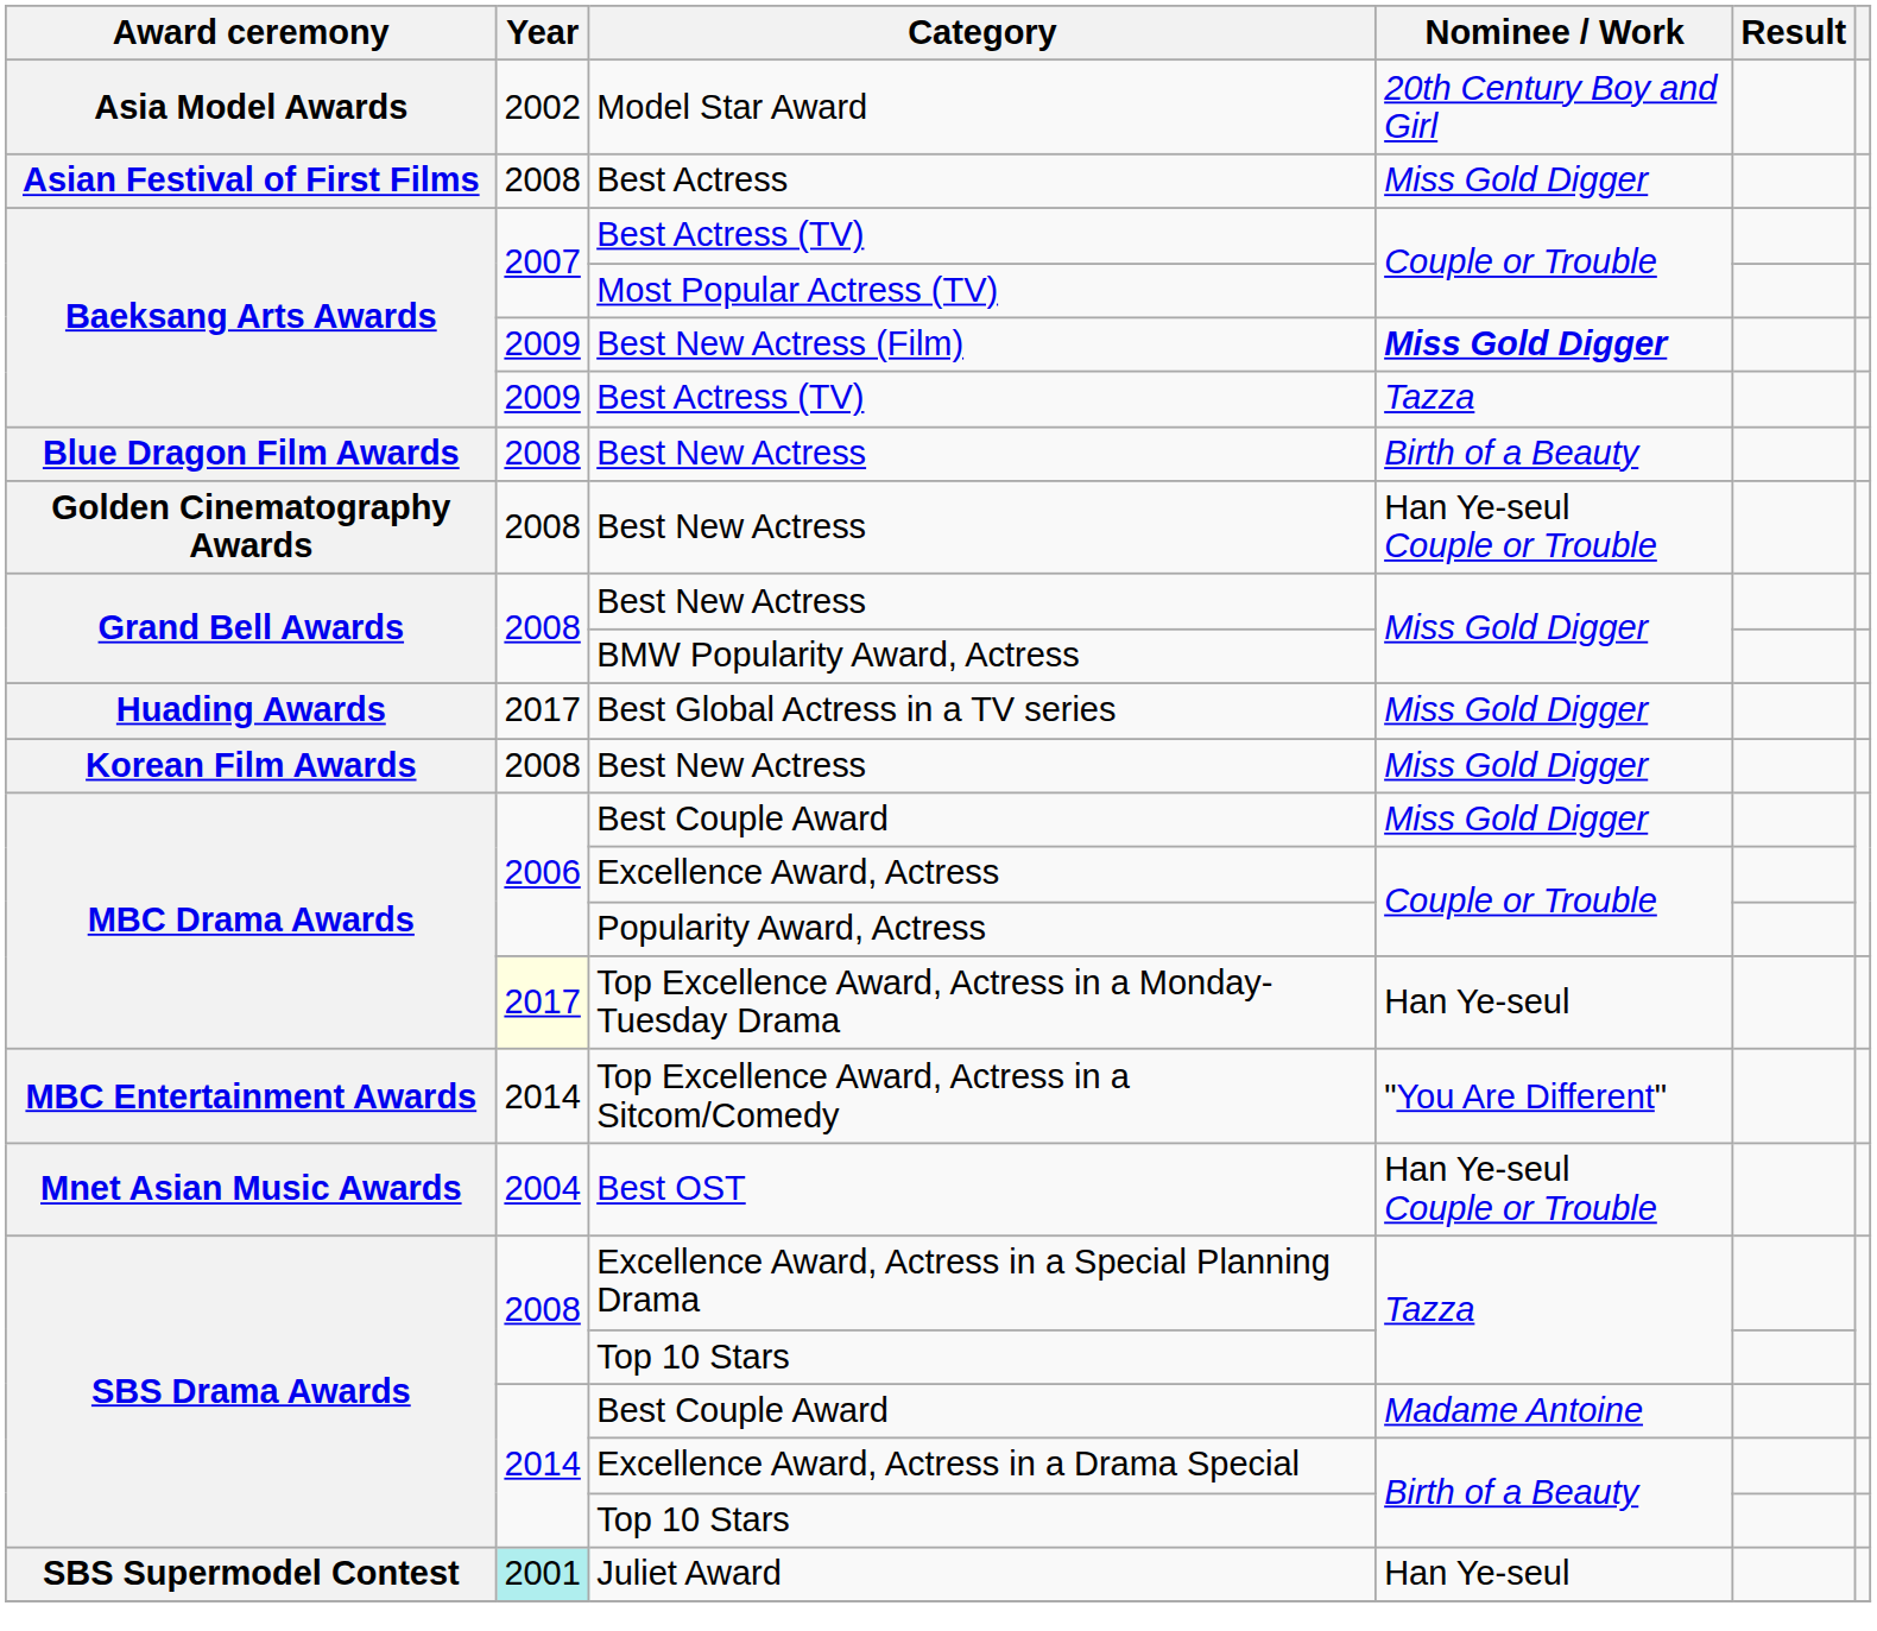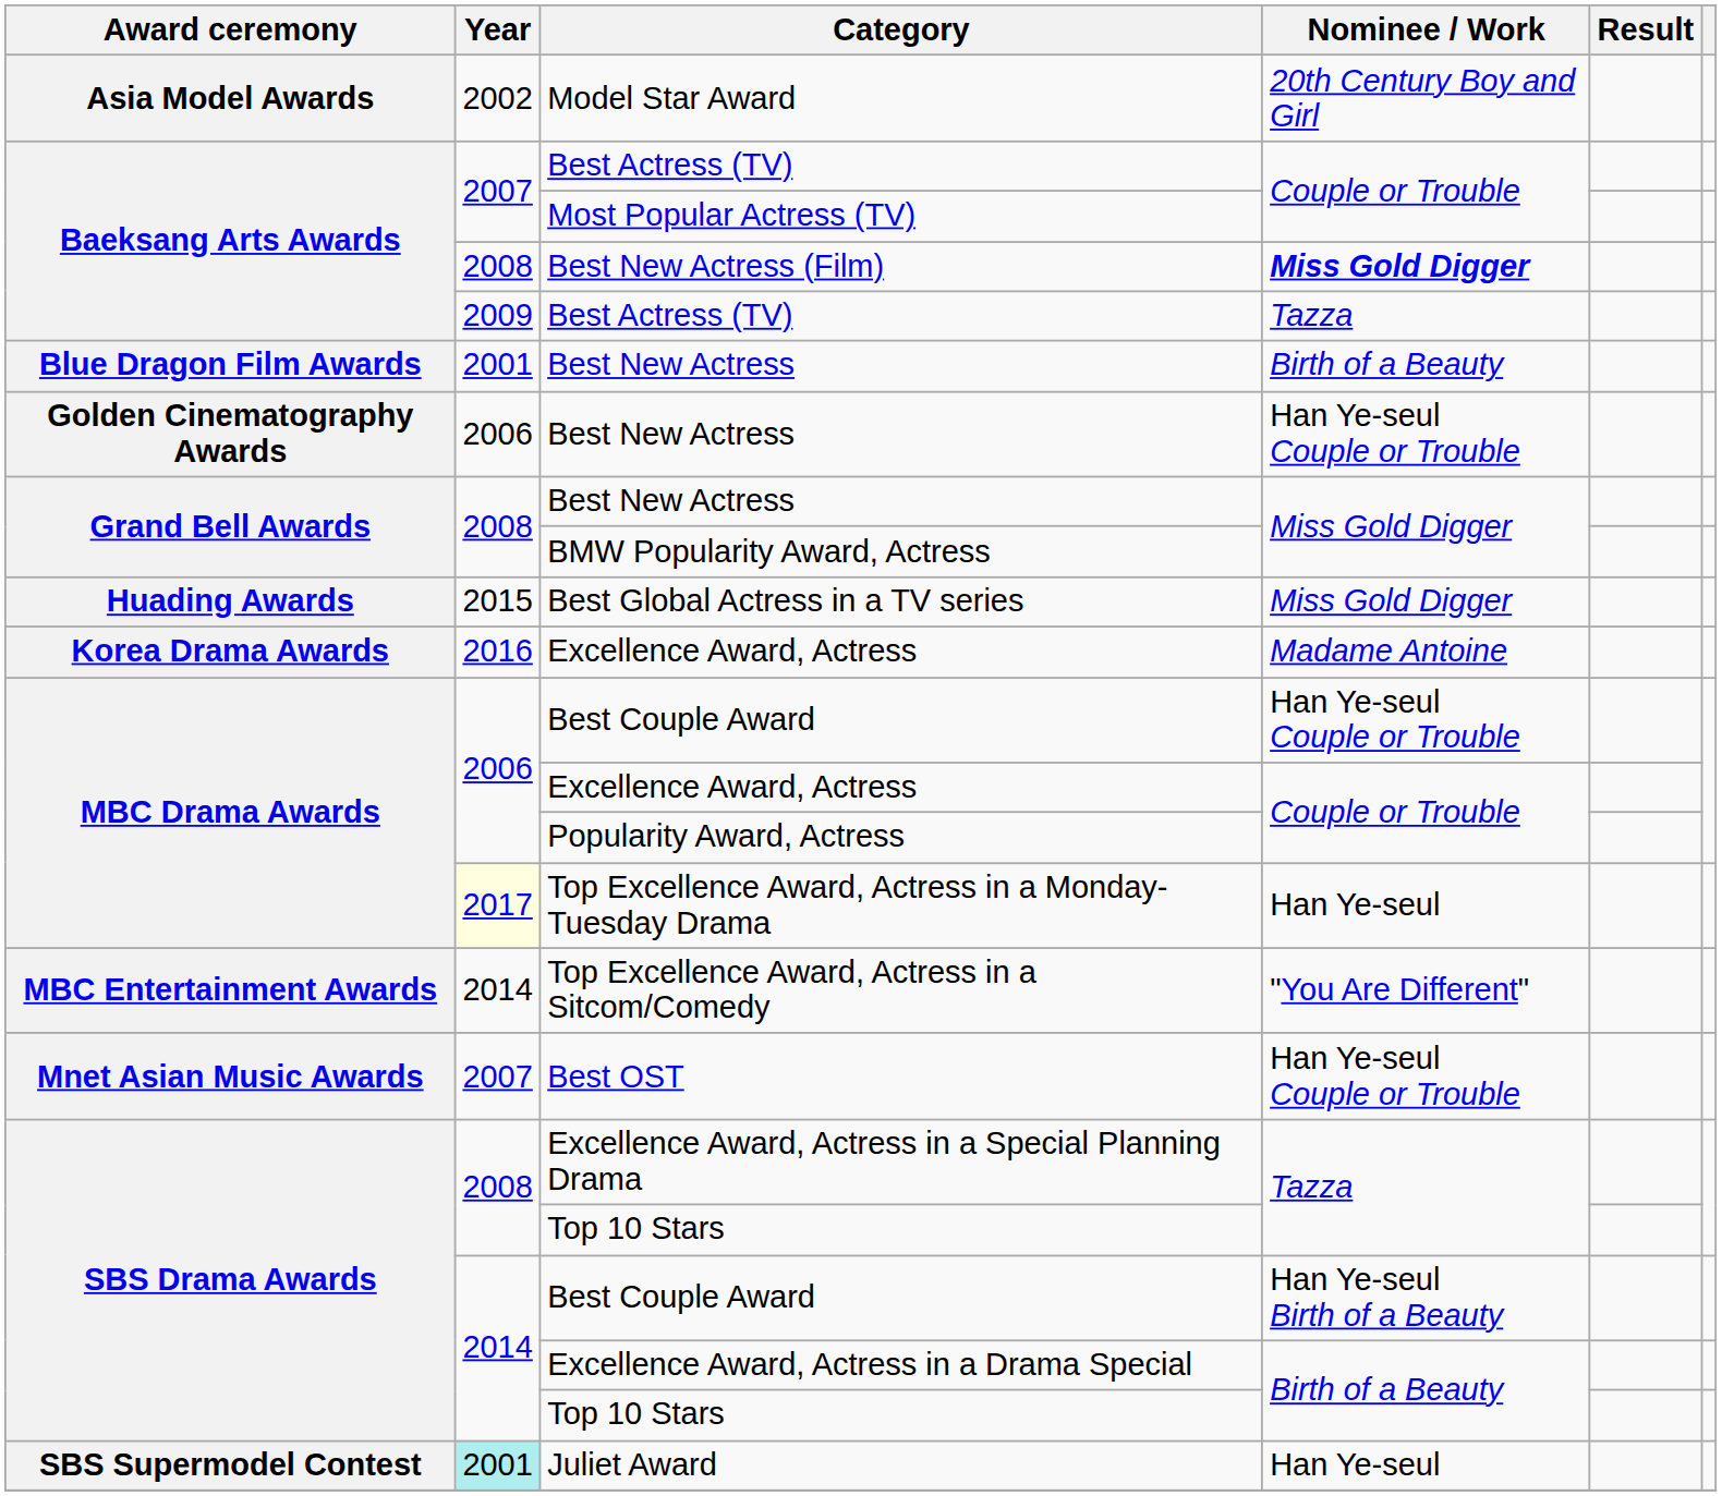- row: Asian Festival of First Films | 2008 | Best Actress | Miss Gold Digger
Best New Actress (Film) | Year: 2009 -> 2008
Blue Dragon Film Awards / Best New Actress | Year: 2008 -> 2001
Golden Cinematography Awards / Best New Actress | Year: 2008 -> 2006
Best Global Actress in a TV series | Year: 2017 -> 2015
+ row: Korea Drama Awards | 2016 | Excellence Award, Actress | Madame Antoine
- row: Korean Film Awards | 2008 | Best New Actress | Miss Gold Digger
MBC Drama Awards / Best Couple Award | Nominee / Work: Miss Gold Digger -> Han Ye-seul Couple or Trouble
Best OST | Year: 2004 -> 2007
SBS Drama Awards / Best Couple Award | Nominee / Work: Madame Antoine -> Han Ye-seul Birth of a Beauty
